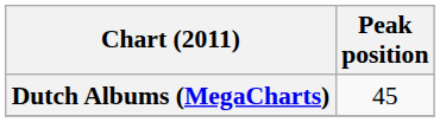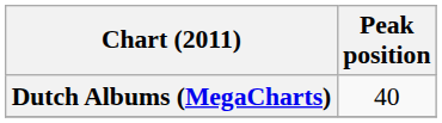Dutch Albums (MegaCharts) | Peak position: 45 -> 40
